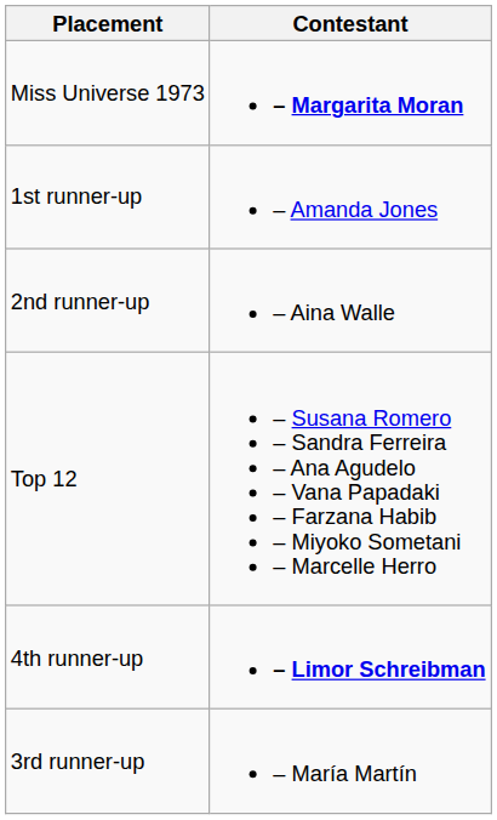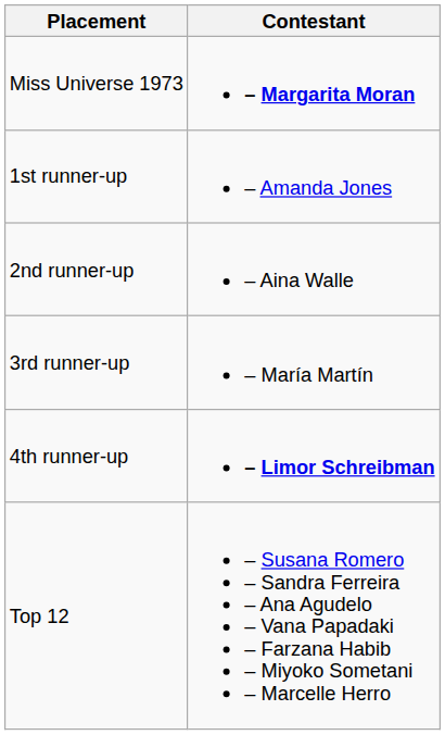rows swapped: 3rd runner-up <-> Top 12
